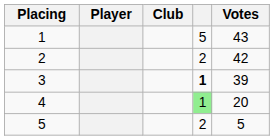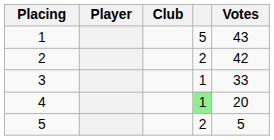3 | column 4: bold -> normal
3 | Votes: 39 -> 33
